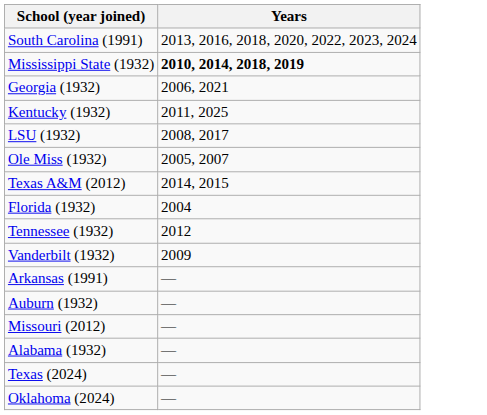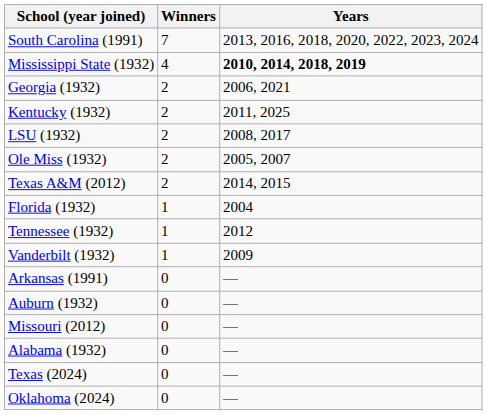+ column: Winners | 7 | 4 | 2 | 2 | 2 | 2 | 2 | 1 | 1 | 1 | 0 | 0 | 0 | 0 | 0 | 0
